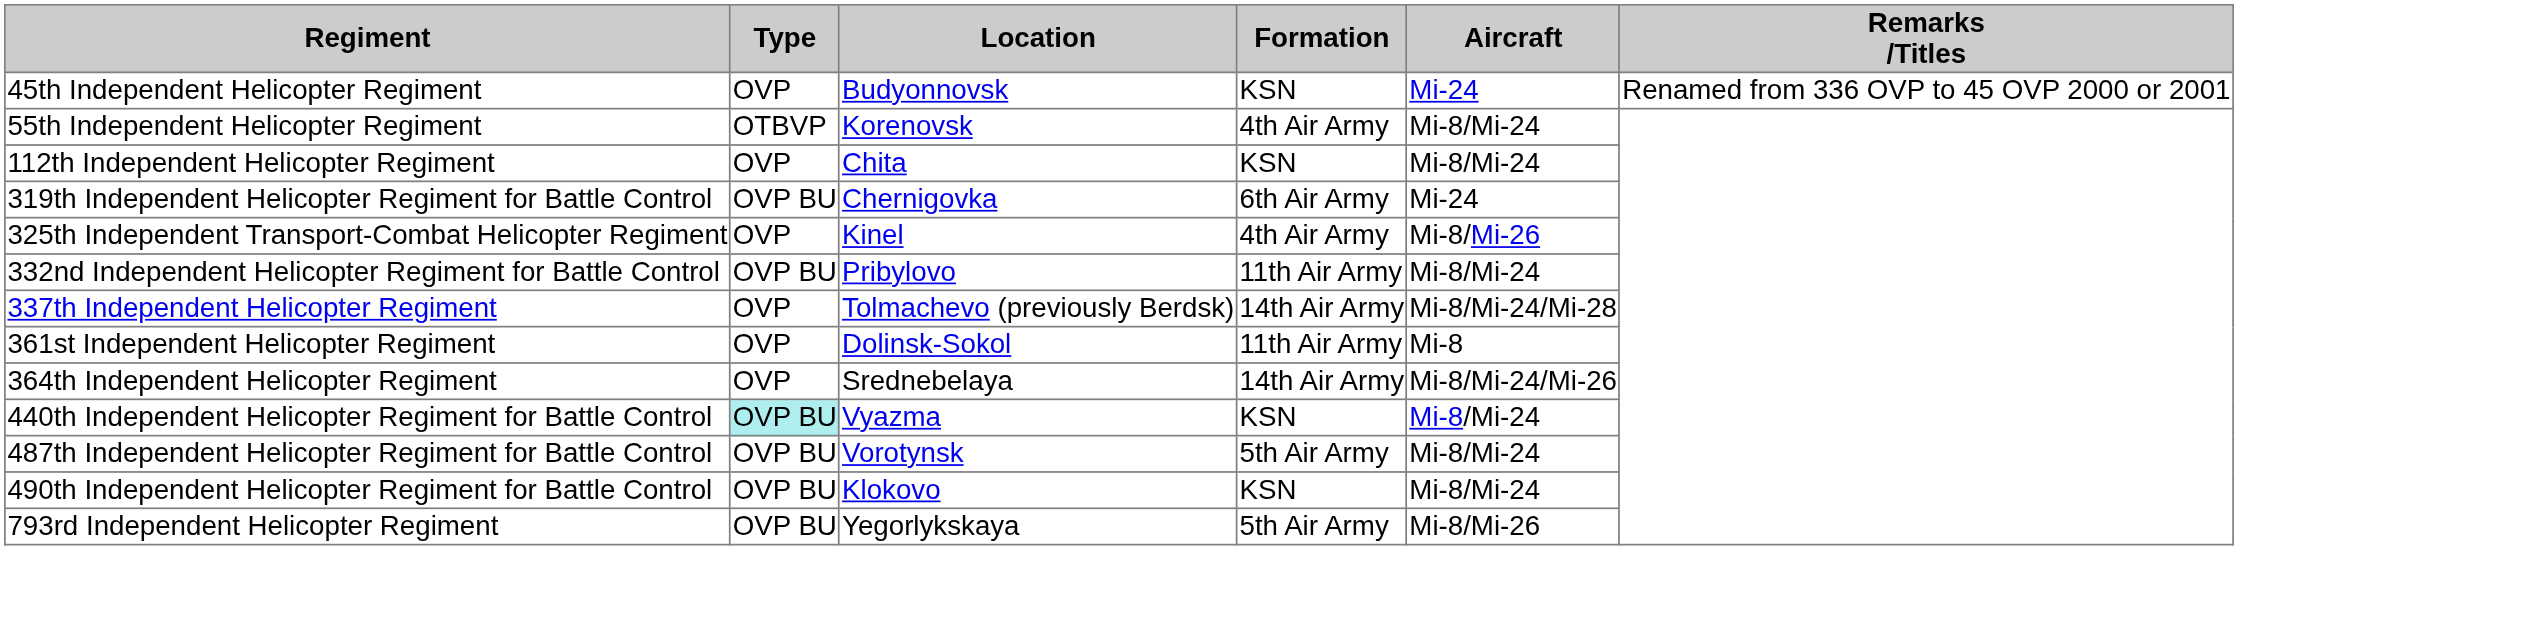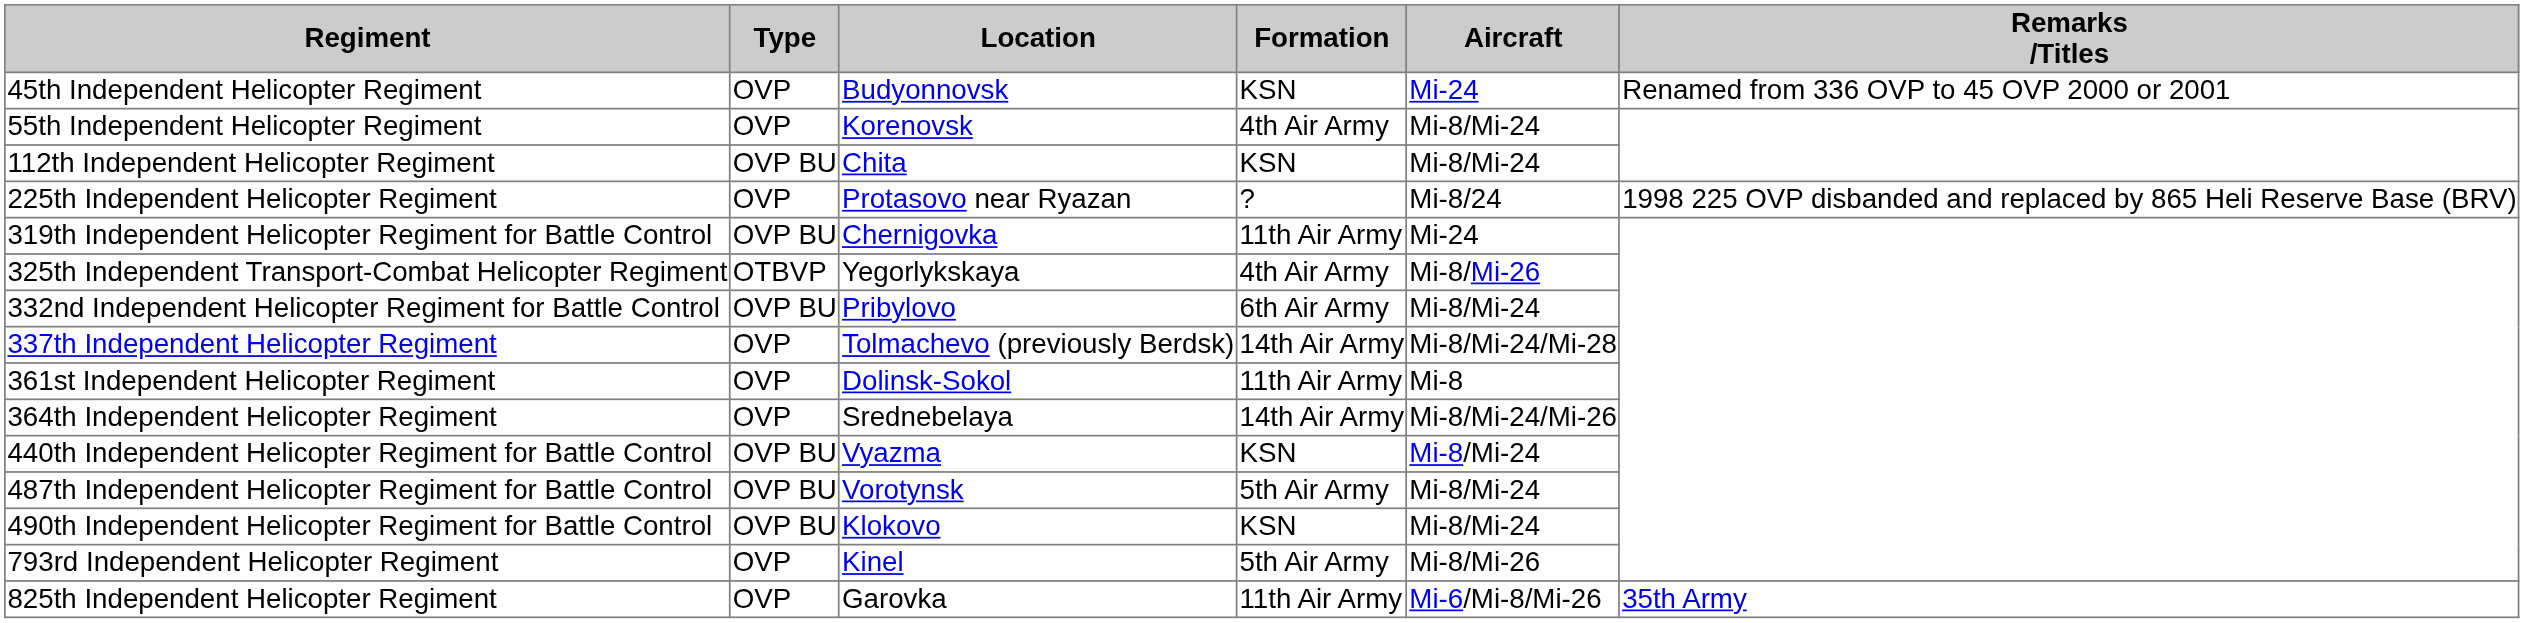55th Independent Helicopter Regiment | Type: OTBVP -> OVP
112th Independent Helicopter Regiment | Type: OVP -> OVP BU
+ row: 225th Independent Helicopter Regiment | OVP | Protasovo near Ryazan | ? | Mi-8/24 | 1998 225 OVP disbanded and replaced by 865 Heli Reserve Base (BRV)
319th Independent Helicopter Regiment for Battle Control | Formation: 6th Air Army -> 11th Air Army
325th Independent Transport-Combat Helicopter Regiment | Type: OVP -> OTBVP
325th Independent Transport-Combat Helicopter Regiment | Location: Kinel -> Yegorlykskaya
332nd Independent Helicopter Regiment for Battle Control | Formation: 11th Air Army -> 6th Air Army
440th Independent Helicopter Regiment for Battle Control | Type: paleturquoise background -> no background
793rd Independent Helicopter Regiment | Type: OVP BU -> OVP
793rd Independent Helicopter Regiment | Location: Yegorlykskaya -> Kinel
+ row: 825th Independent Helicopter Regiment | OVP | Garovka | 11th Air Army | Mi-6/Mi-8/Mi-26 | 35th Army
